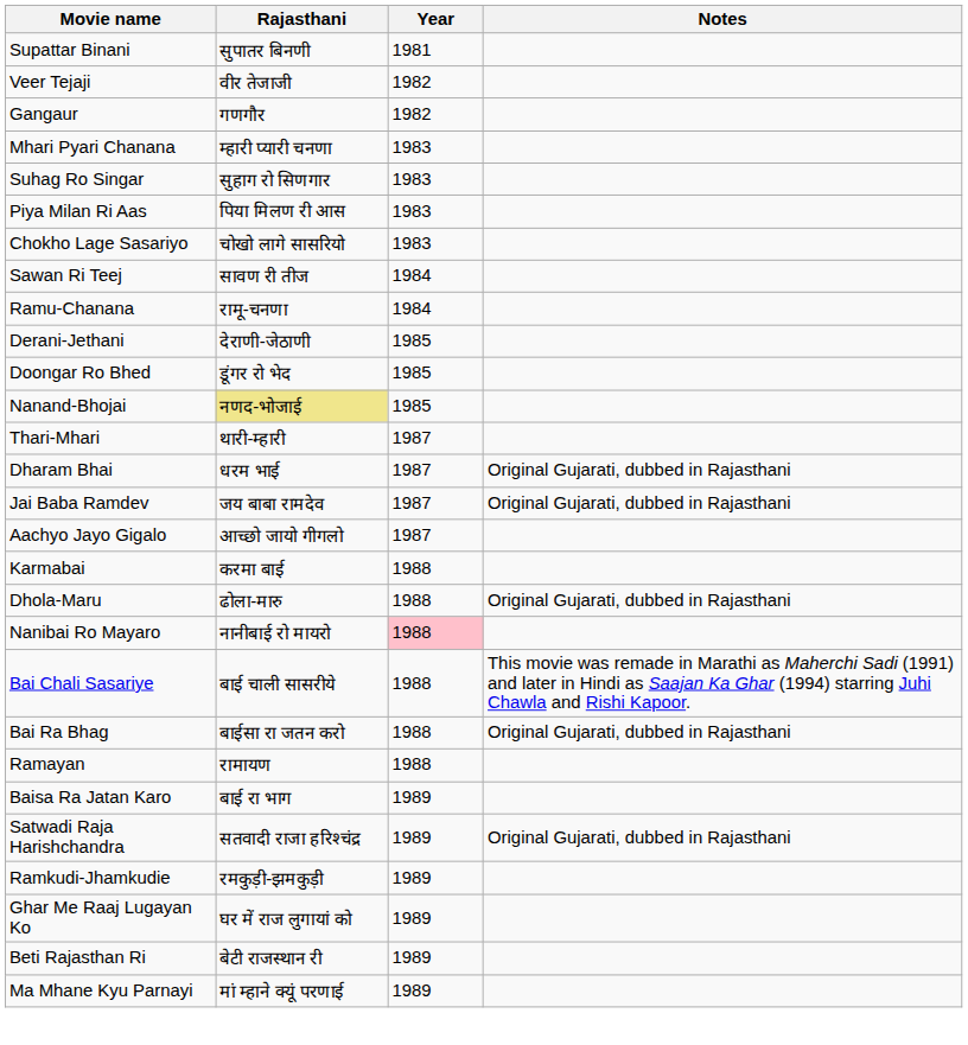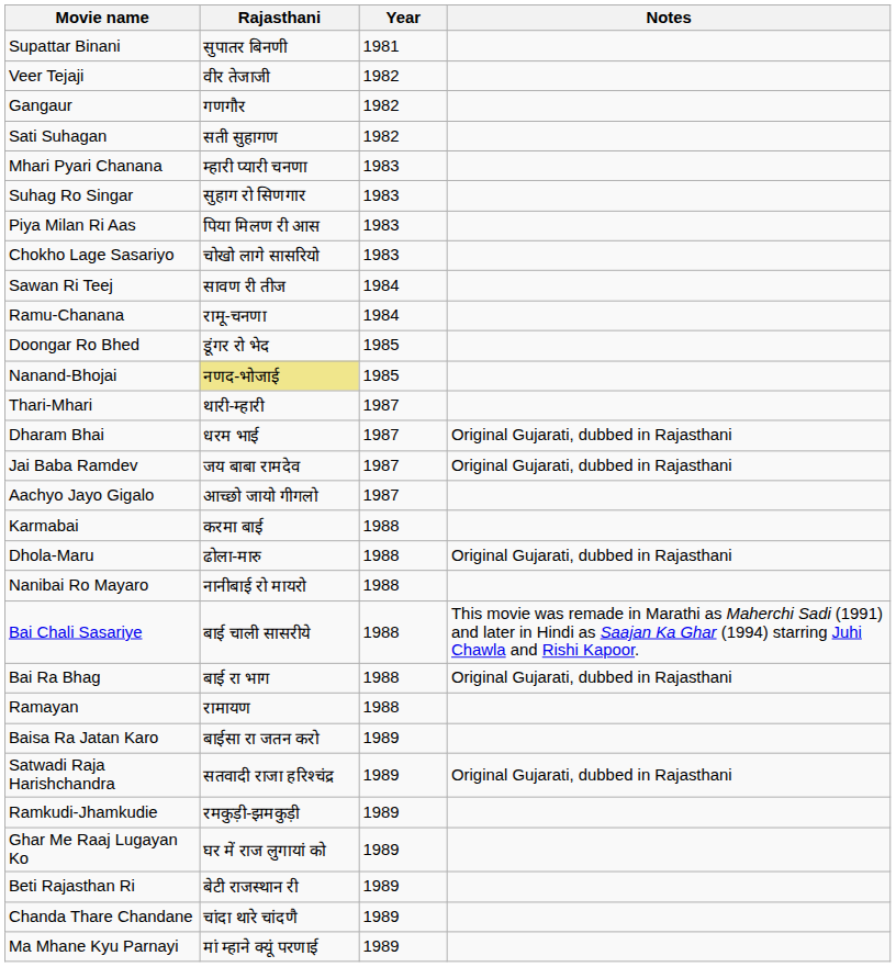+ row: Sati Suhagan | सती सुहागण | 1982
- row: Derani-Jethani | देराणी-जेठाणी | 1985
Nanibai Ro Mayaro | Year: pink background -> no background
Bai Ra Bhag | Rajasthani: बाईसा रा जतन करो -> बाई रा भाग
Baisa Ra Jatan Karo | Rajasthani: बाई रा भाग -> बाईसा रा जतन करो
+ row: Chanda Thare Chandane | चांदा थारे चांदणै | 1989
